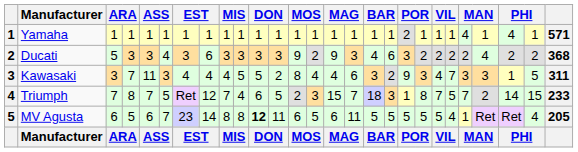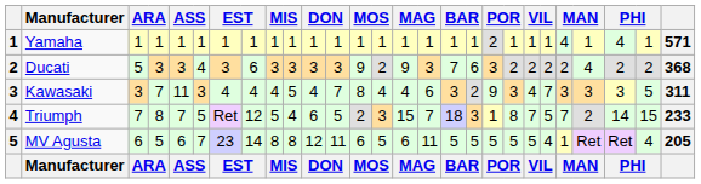Ducati | column 17: 4 -> 7
Kawasaki | column 11: 5 -> 4
Kawasaki | column 12: 2 -> 7
Kawasaki | column 25: 1 -> 3
Triumph | column 9: 7 -> 5
MV Agusta | column 11: bold -> normal
